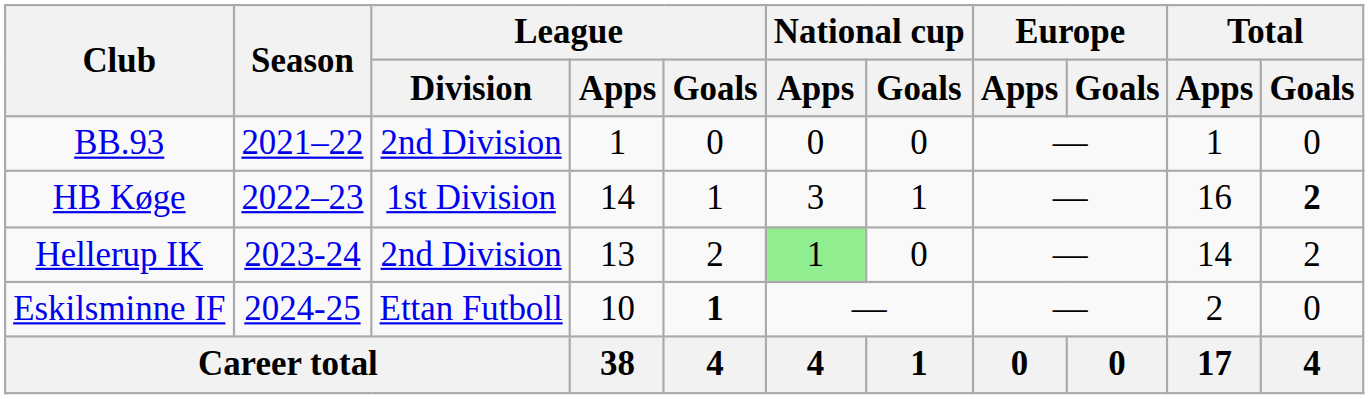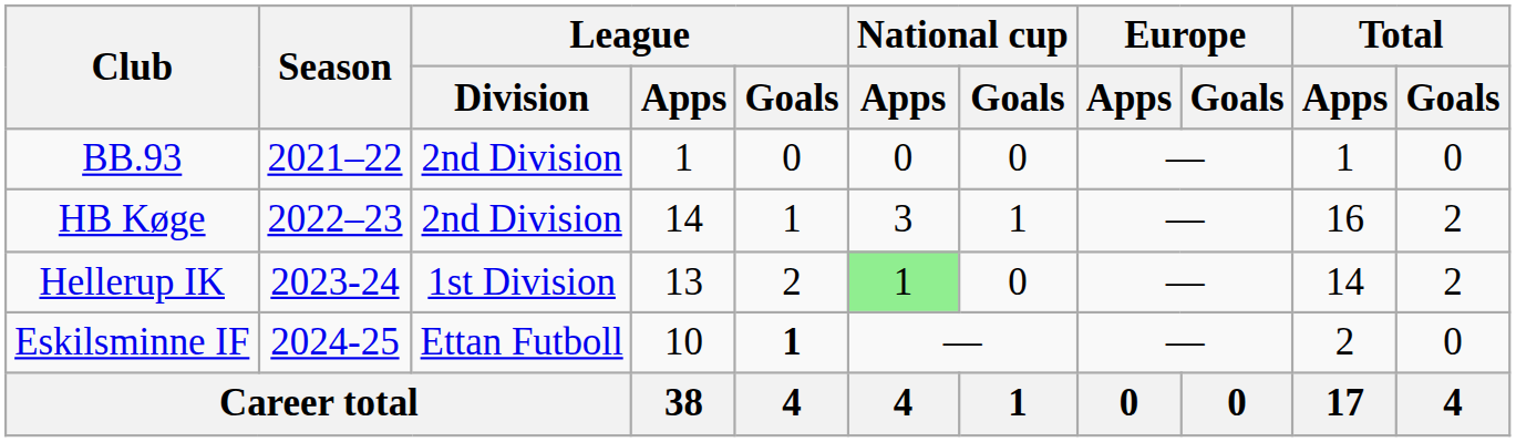HB Køge | League / Division: 1st Division -> 2nd Division
HB Køge | Total / Goals: bold -> normal
Hellerup IK | League / Division: 2nd Division -> 1st Division
